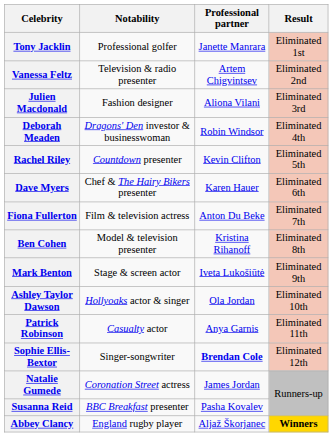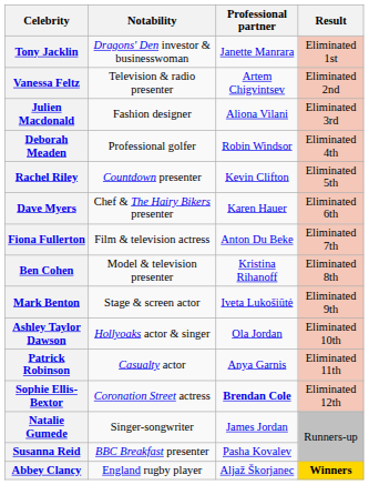Tony Jacklin | Notability: Professional golfer -> Dragons' Den investor & businesswoman
Deborah Meaden | Notability: Dragons' Den investor & businesswoman -> Professional golfer
Sophie Ellis-Bextor | Notability: Singer-songwriter -> Coronation Street actress
Natalie Gumede | Notability: Coronation Street actress -> Singer-songwriter
